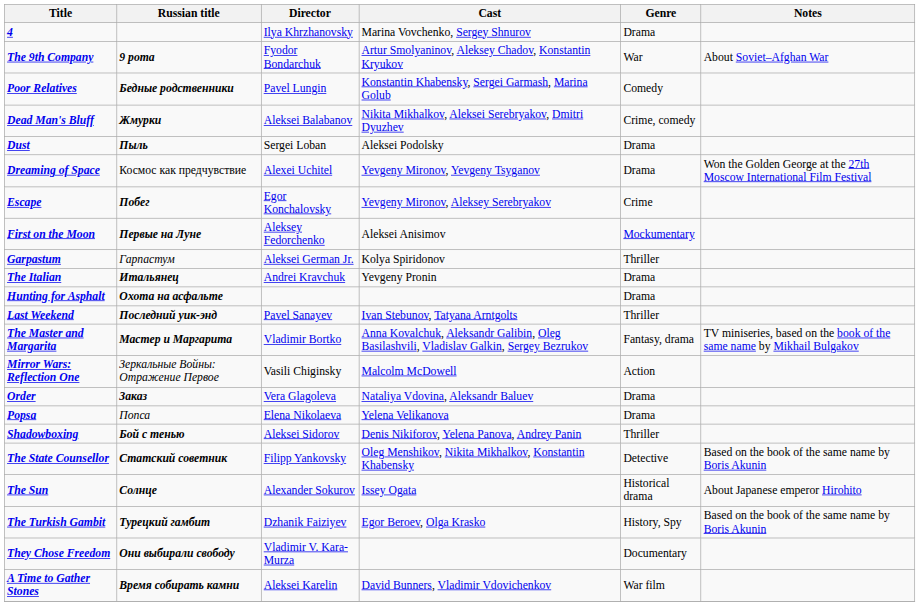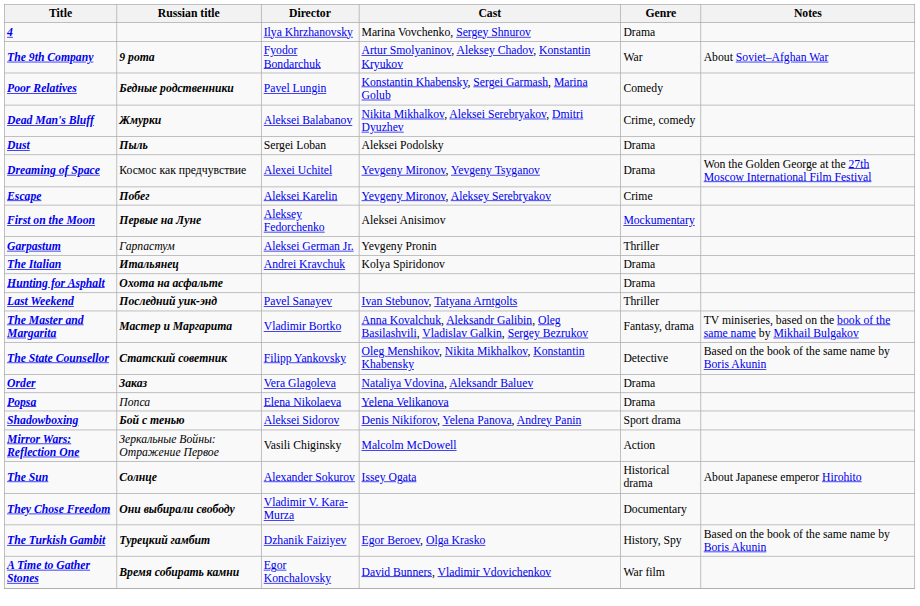Escape | Director: Egor Konchalovsky -> Aleksei Karelin
Garpastum | Cast: Kolya Spiridonov -> Yevgeny Pronin
The Italian | Cast: Yevgeny Pronin -> Kolya Spiridonov
rows swapped: Mirror Wars: Reflection One <-> The State Counsellor
Shadowboxing | Genre: Thriller -> Sport drama
rows swapped: The Turkish Gambit <-> They Chose Freedom
A Time to Gather Stones | Director: Aleksei Karelin -> Egor Konchalovsky
